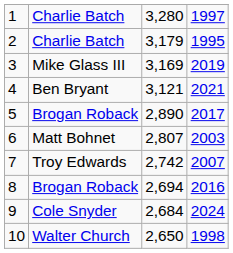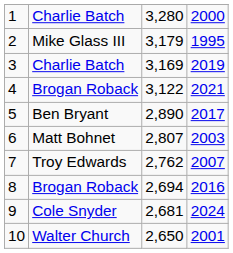1 | column 4: 1997 -> 2000
2 | column 2: Charlie Batch -> Mike Glass III
3 | column 2: Mike Glass III -> Charlie Batch
4 | column 2: Ben Bryant -> Brogan Roback
4 | column 3: 3,121 -> 3,122
5 | column 2: Brogan Roback -> Ben Bryant
7 | column 3: 2,742 -> 2,762
9 | column 3: 2,684 -> 2,681
10 | column 4: 1998 -> 2001
